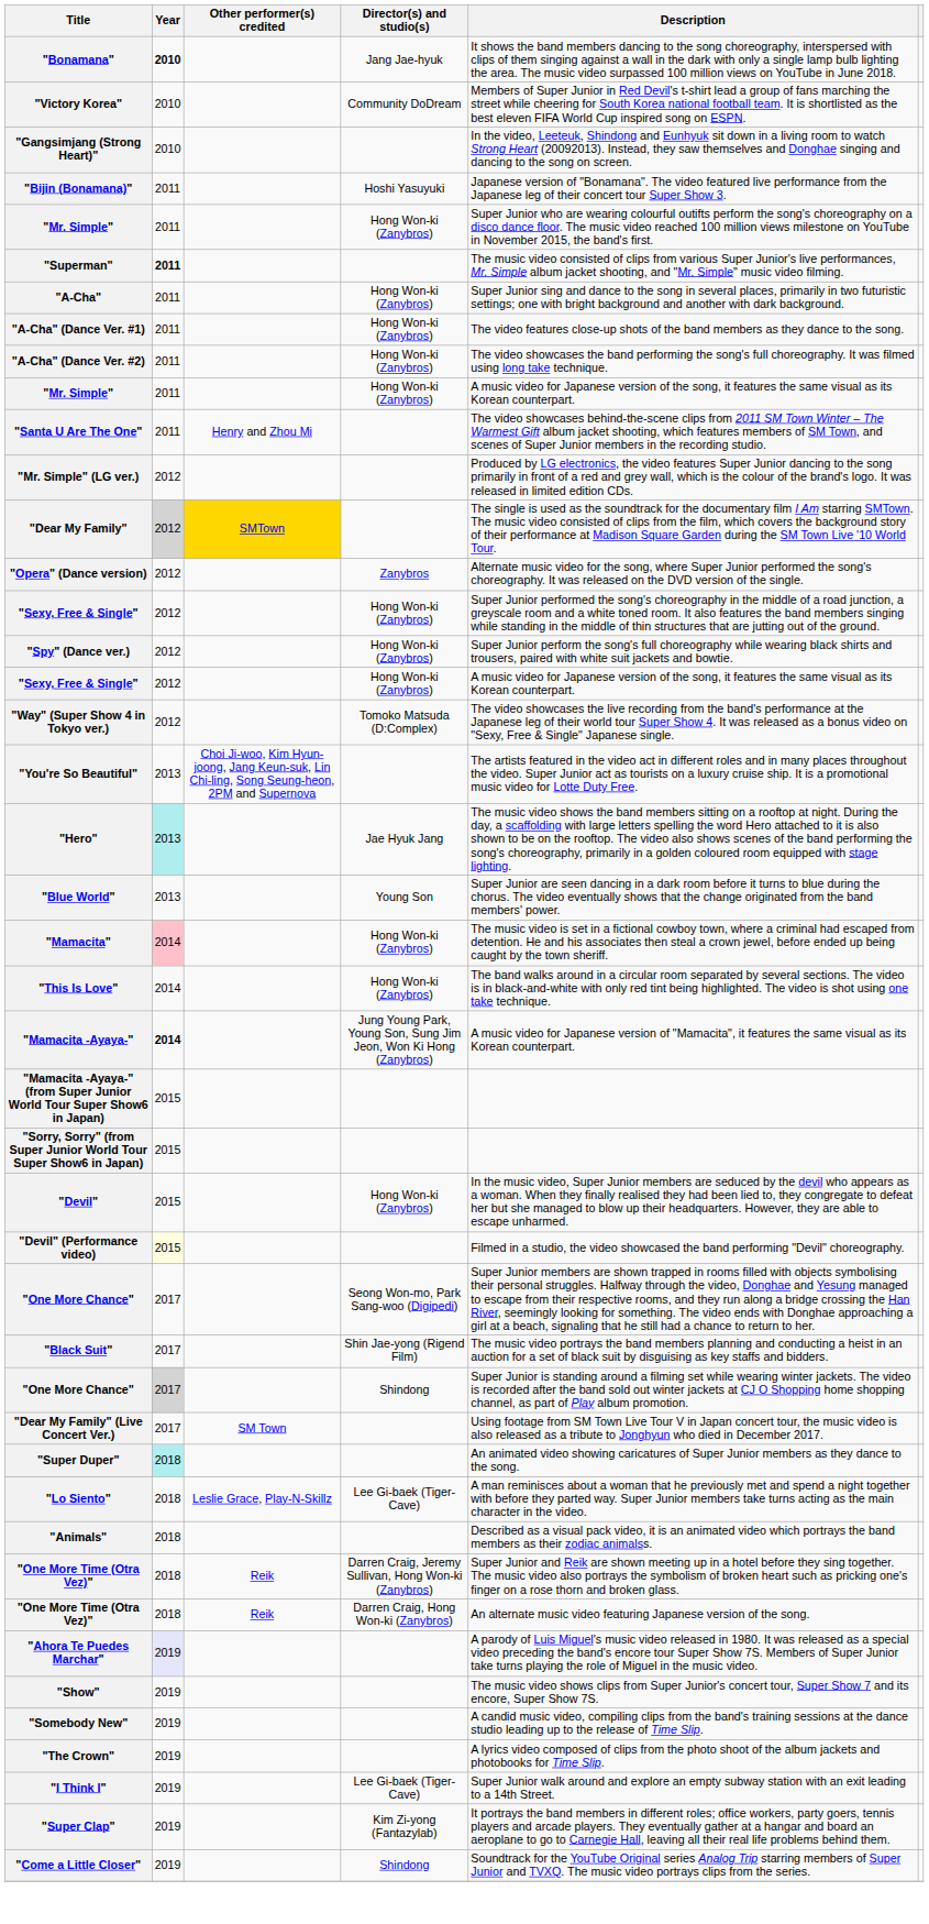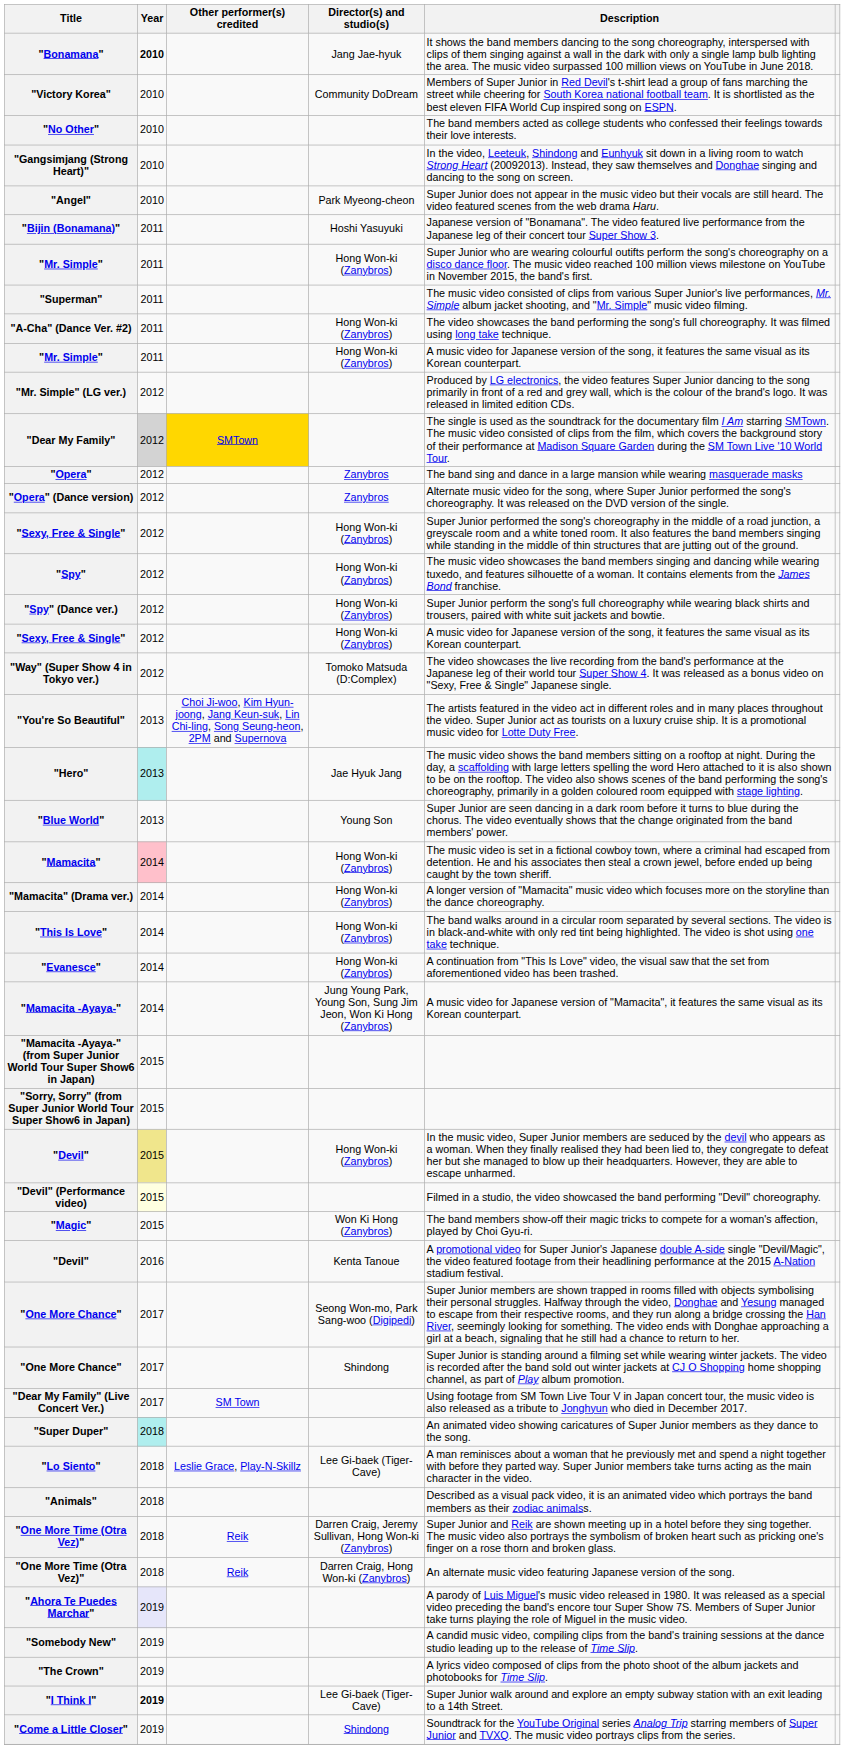+ row: "No Other" | 2010 | The band members acted as college students who confessed their feelings towards their love interests.
+ row: "Angel" | 2010 | Park Myeong-cheon | Super Junior does not appear in the music video but their vocals are still heard. The video featured scenes from the web drama Haru.
"Superman" | Year: bold -> normal
- row: "A-Cha" | 2011 | Hong Won-ki (Zanybros) | Super Junior sing and dance to the song in several places, primarily in two futuristic settings; one with bright background and another with dark background.
- row: "A-Cha" (Dance Ver. #1) | 2011 | Hong Won-ki (Zanybros) | The video features close-up shots of the band members as they dance to the song.
- row: "Santa U Are The One" | 2011 | Henry and Zhou Mi | The video showcases behind-the-scene clips from 2011 SM Town Winter – The Warmest Gift album jacket shooting, which features members of SM Town, and scenes of Super Junior members in the recording studio.
+ row: "Opera" | 2012 | Zanybros | The band sing and dance in a large mansion while wearing masquerade masks
+ row: "Spy" | 2012 | Hong Won-ki (Zanybros) | The music video showcases the band members singing and dancing while wearing tuxedo, and features silhouette of a woman. It contains elements from the James Bond franchise.
+ row: "Mamacita" (Drama ver.) | 2014 | Hong Won-ki (Zanybros) | A longer version of "Mamacita" music video which focuses more on the storyline than the dance choreography.
+ row: "Evanesce" | 2014 | Hong Won-ki (Zanybros) | A continuation from "This Is Love" video, the visual saw that the set from aforementioned video has been trashed.
"Mamacita -Ayaya-" | Year: bold -> normal
"Devil" / Hong Won-ki (Zanybros) | Year: no background -> khaki background
+ row: "Magic" | 2015 | Won Ki Hong (Zanybros) | The band members show-off their magic tricks to compete for a woman's affection, played by Choi Gyu-ri.
+ row: "Devil" | 2016 | Kenta Tanoue | A promotional video for Super Junior's Japanese double A-side single "Devil/Magic", the video featured footage from their headlining performance at the 2015 A-Nation stadium festival.
- row: "Black Suit" | 2017 | Shin Jae-yong (Rigend Film) | The music video portrays the band members planning and conducting a heist in an auction for a set of black suit by disguising as key staffs and bidders.
"One More Chance" / Shindong | Year: lightgrey background -> no background
- row: "Show" | 2019 | The music video shows clips from Super Junior's concert tour, Super Show 7 and its encore, Super Show 7S.
"I Think I" | Year: normal -> bold
- row: "Super Clap" | 2019 | Kim Zi-yong (Fantazylab) | It portrays the band members in different roles; office workers, party goers, tennis players and arcade players. They eventually gather at a hangar and board an aeroplane to go to Carnegie Hall, leaving all their real life problems behind them.
